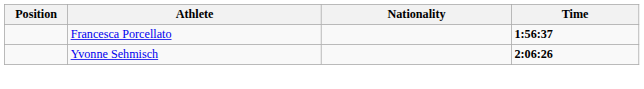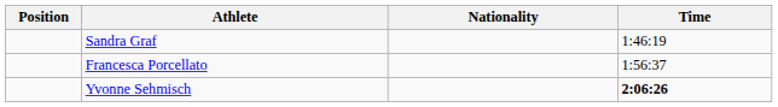+ row: Sandra Graf | 1:46:19
Francesca Porcellato | Time: bold -> normal
